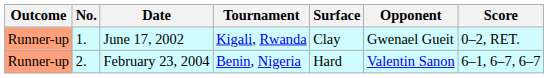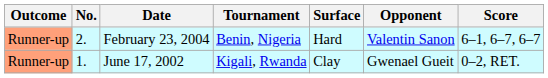rows swapped: June 17, 2002 <-> February 23, 2004
